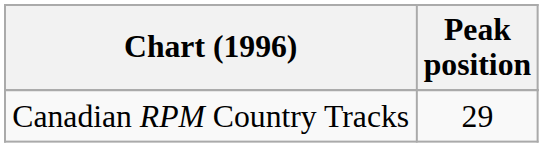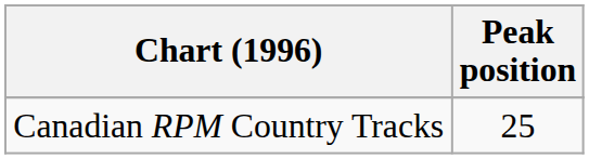Canadian RPM Country Tracks | Peak position: 29 -> 25
